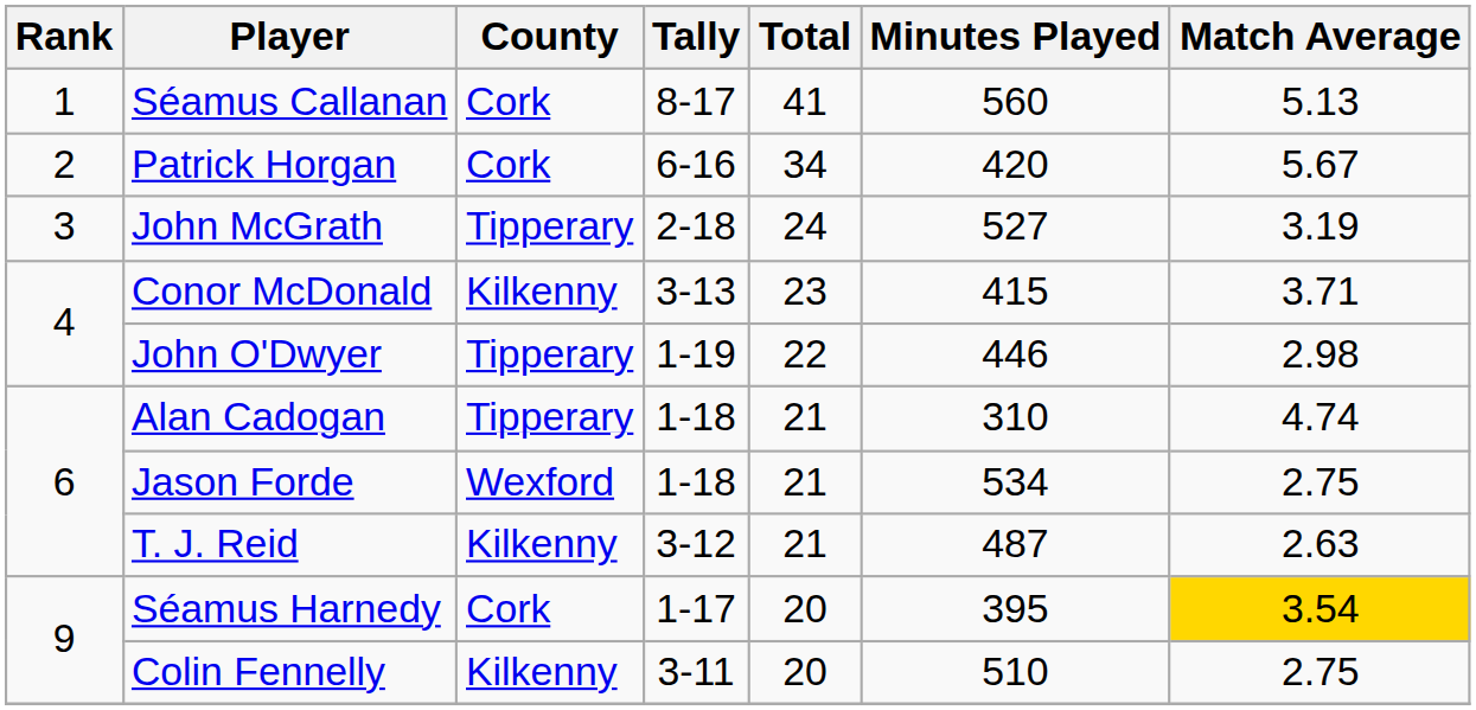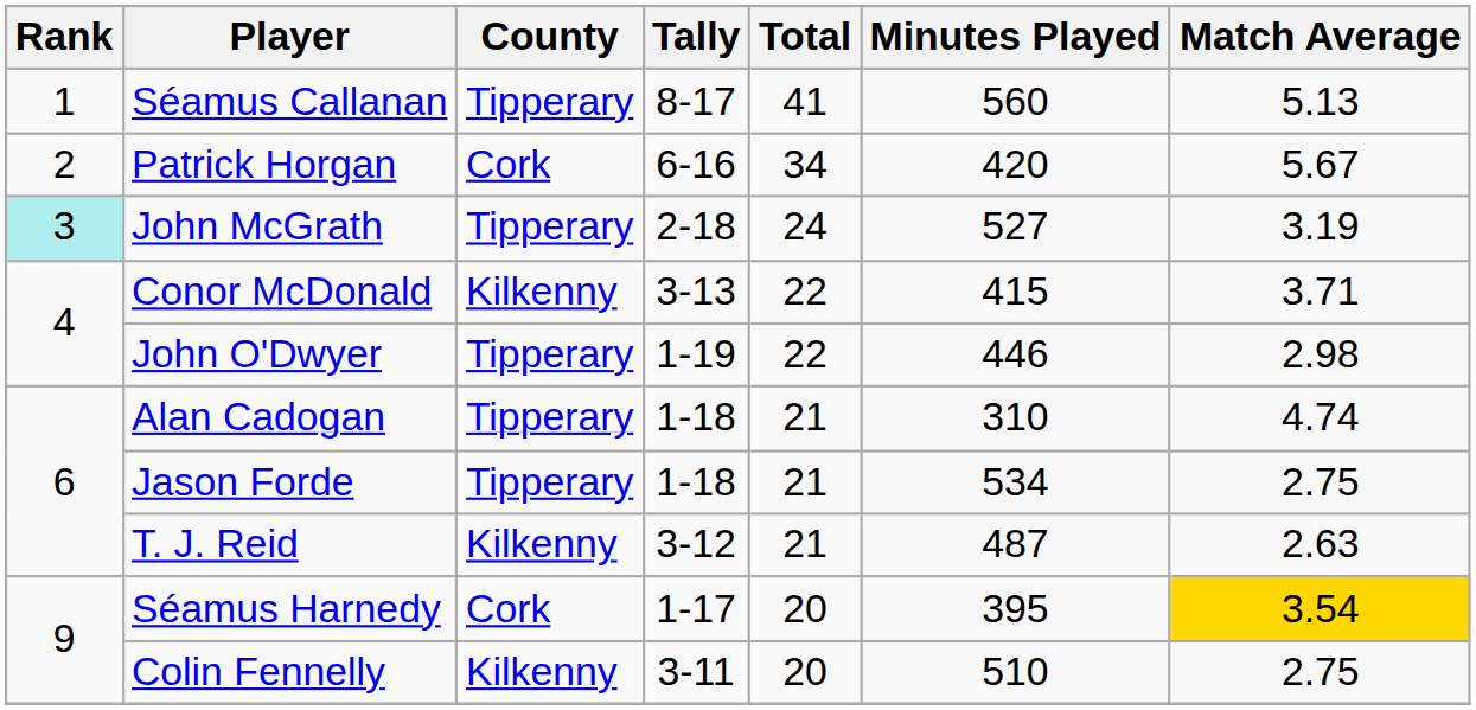Séamus Callanan | County: Cork -> Tipperary
John McGrath | Rank: no background -> paleturquoise background
Conor McDonald | Total: 23 -> 22
Jason Forde | County: Wexford -> Tipperary
